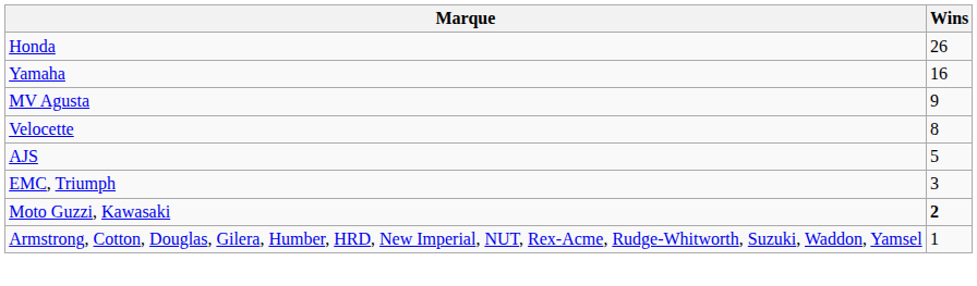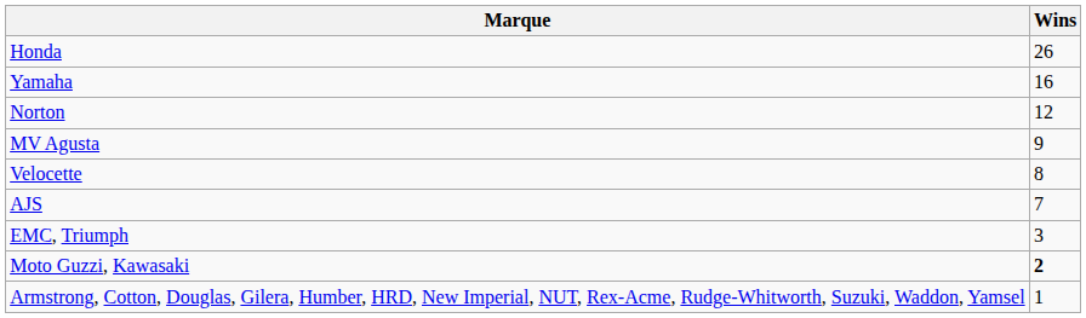+ row: Norton | 12
AJS | Wins: 5 -> 7
